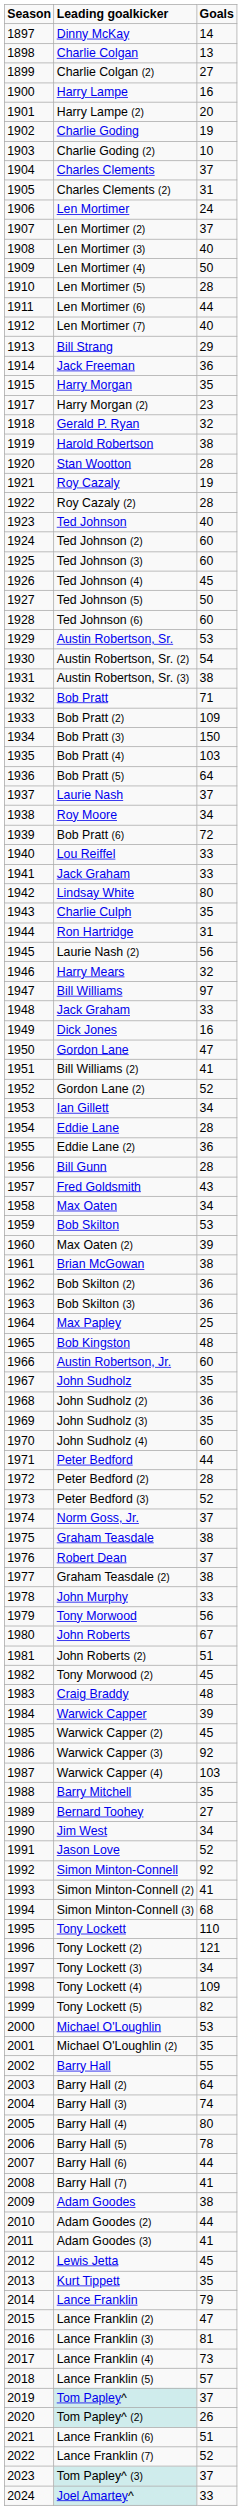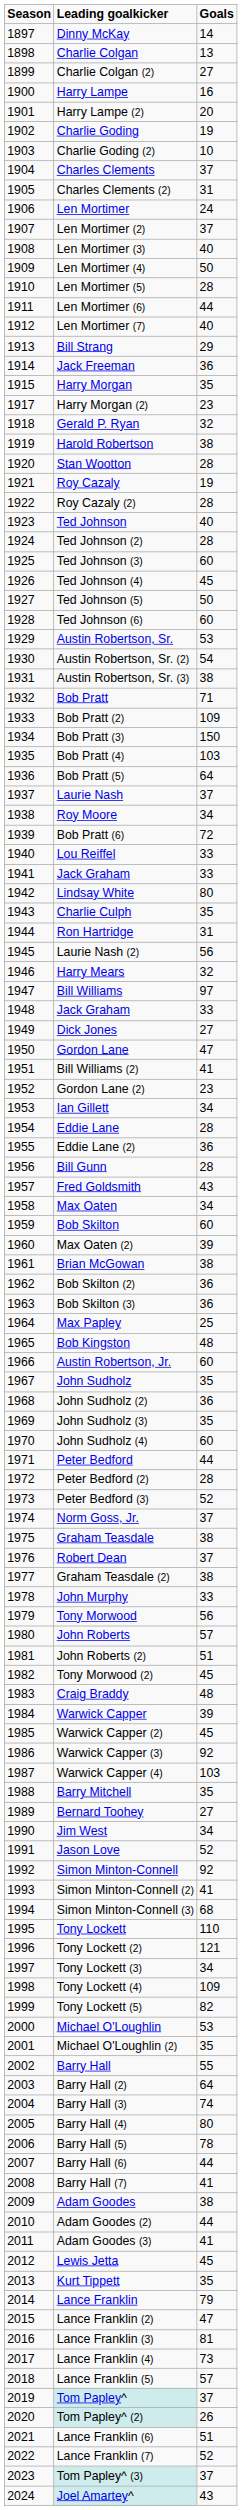Ted Johnson (2) | Goals: 60 -> 28
Dick Jones | Goals: 16 -> 27
Gordon Lane (2) | Goals: 52 -> 23
Bob Skilton | Goals: 53 -> 60
John Roberts | Goals: 67 -> 57
Joel Amartey^ | Goals: 33 -> 43
